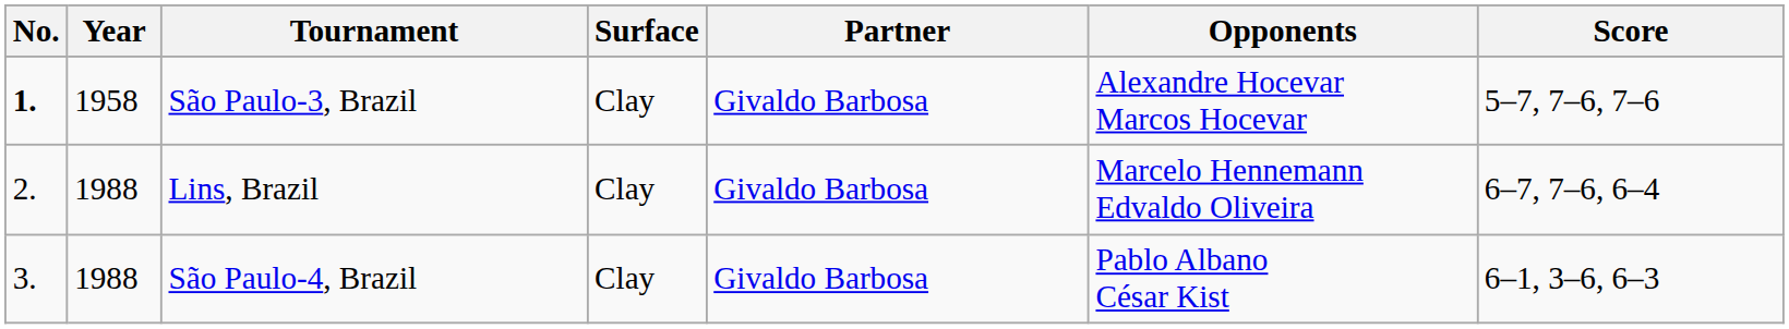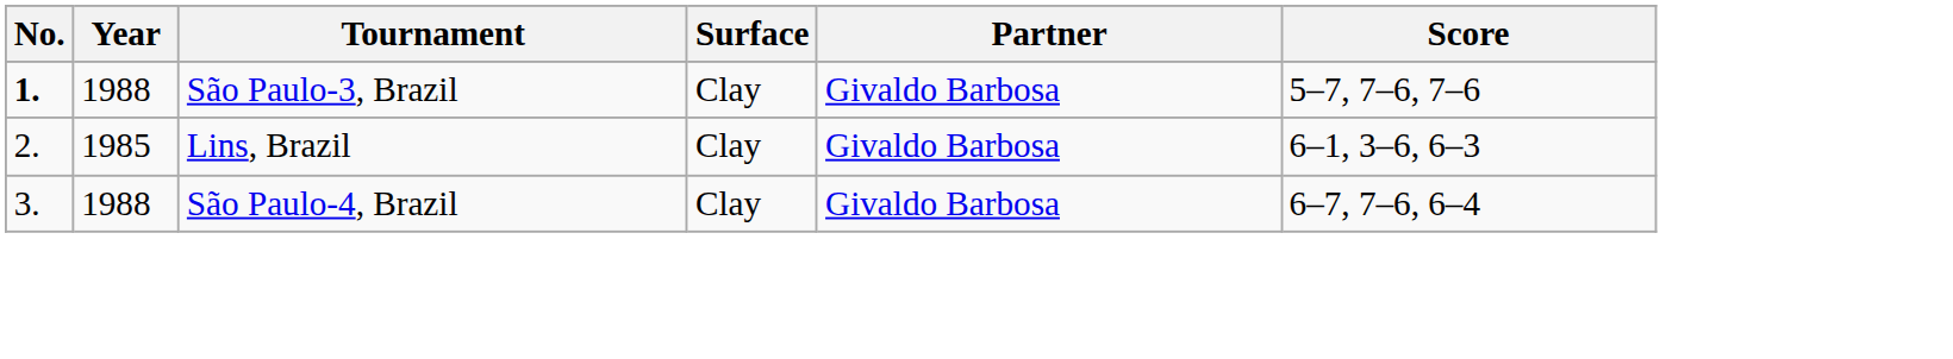- column: Opponents | Alexandre Hocevar Marcos Hocevar | Marcelo Hennemann Edvaldo Oliveira | Pablo Albano César Kist
São Paulo-3, Brazil | Year: 1958 -> 1988
Lins, Brazil | Year: 1988 -> 1985
Lins, Brazil | Score: 6–7, 7–6, 6–4 -> 6–1, 3–6, 6–3
São Paulo-4, Brazil | Score: 6–1, 3–6, 6–3 -> 6–7, 7–6, 6–4
